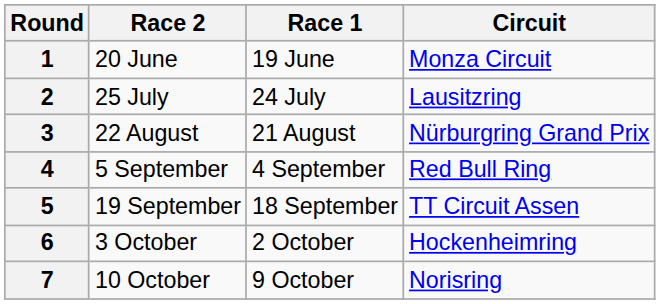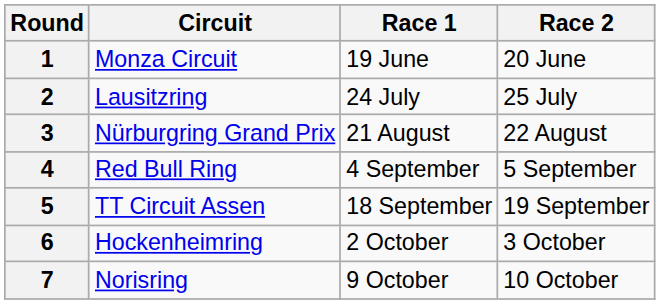columns swapped: Circuit <-> Race 2
